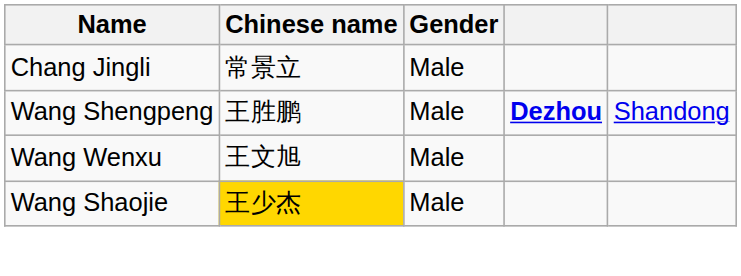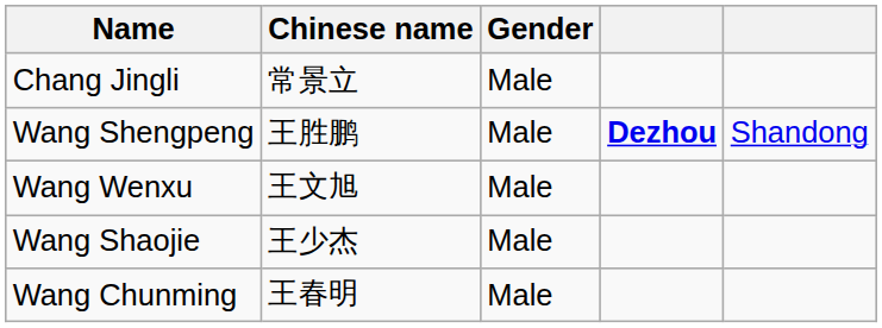Wang Shaojie | Chinese name: gold background -> no background
+ row: Wang Chunming | 王春明 | Male
